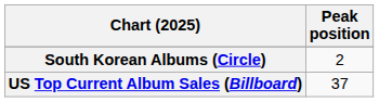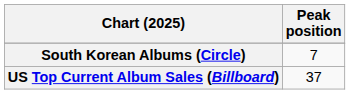South Korean Albums (Circle) | Peak position: 2 -> 7
